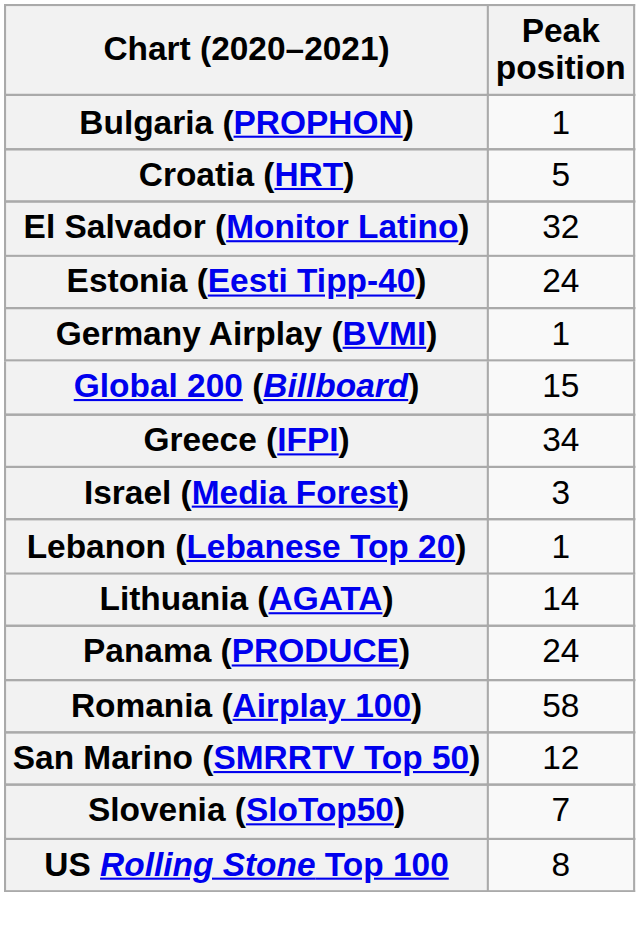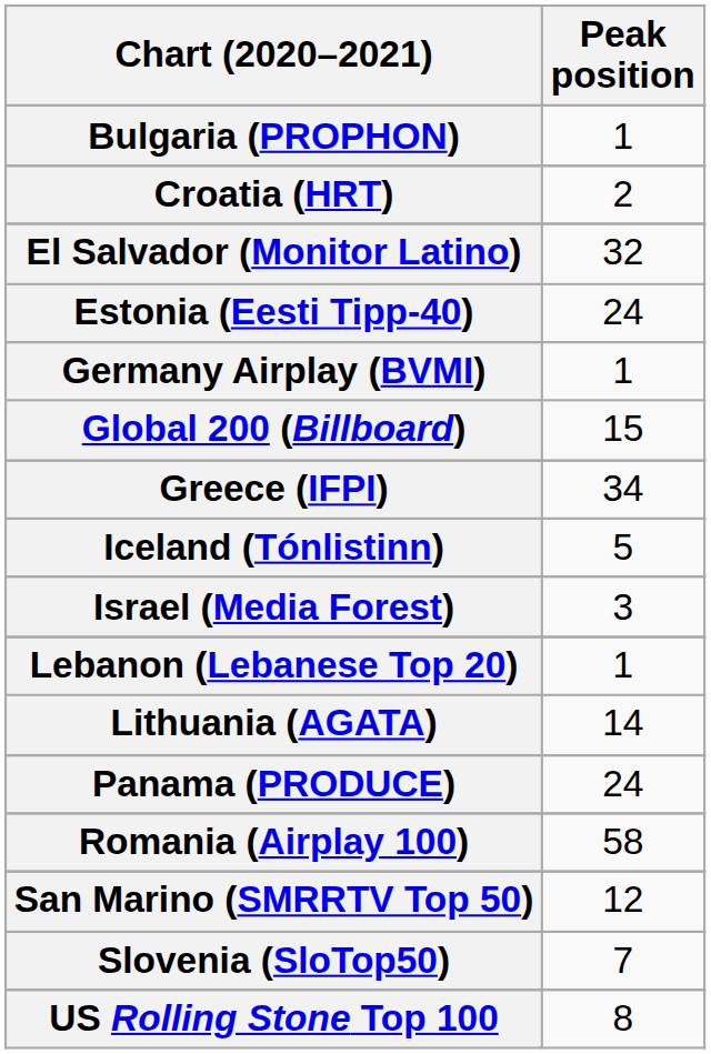Croatia (HRT) | Peak position: 5 -> 2
+ row: Iceland (Tónlistinn) | 5
